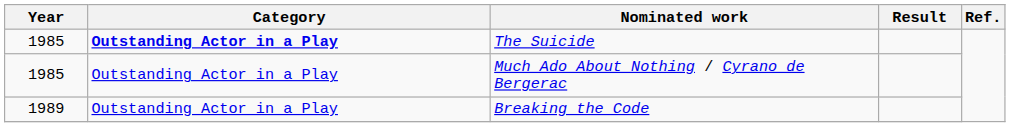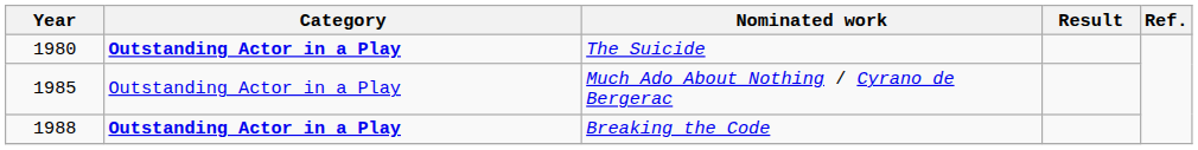The Suicide | Year: 1985 -> 1980
Breaking the Code | Year: 1989 -> 1988
Breaking the Code | Category: normal -> bold
